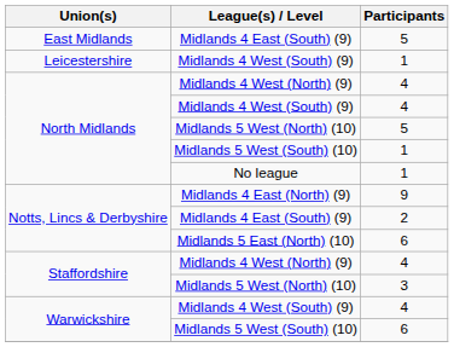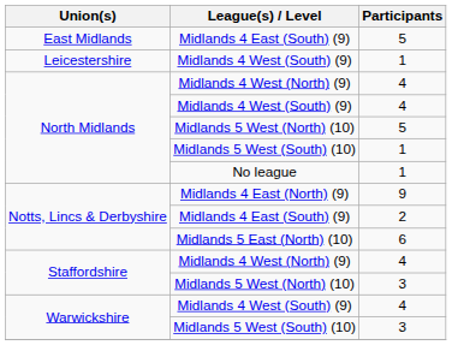Warwickshire / Midlands 5 West (South) (10) | Participants: 6 -> 3
